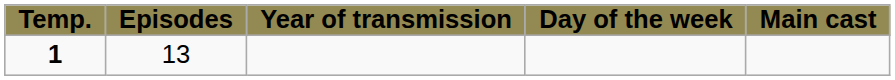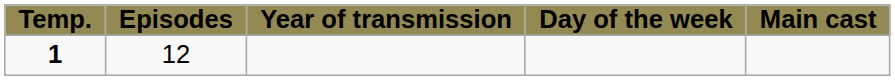1 | Episodes: 13 -> 12
